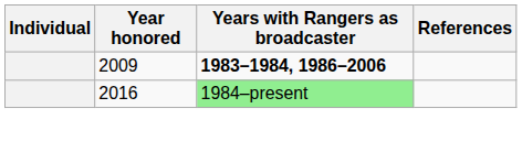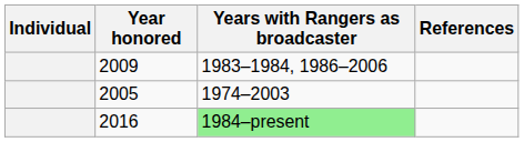2009 | Years with Rangers as broadcaster: bold -> normal
+ row: 2005 | 1974–2003
